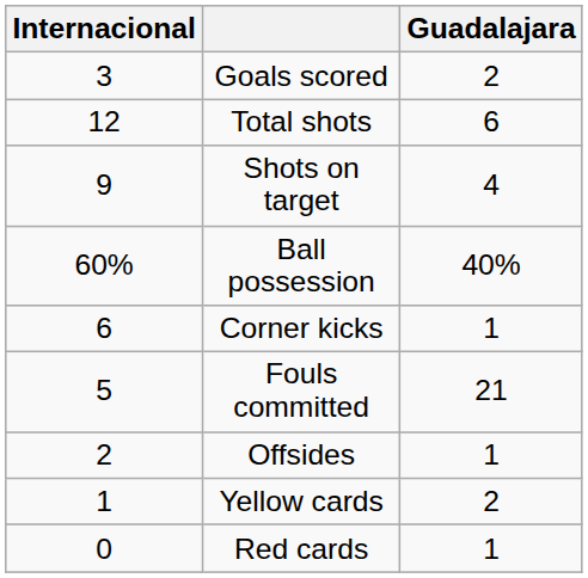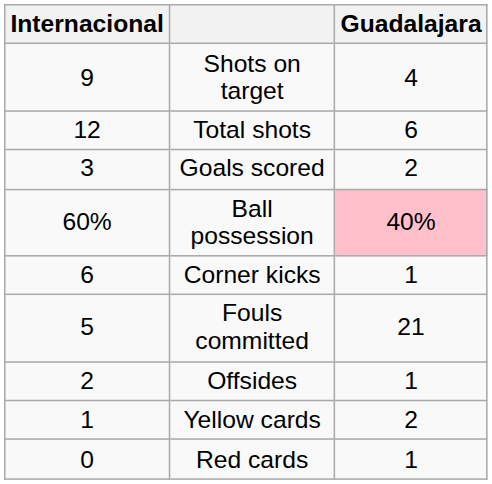rows swapped: Goals scored <-> Shots on target
Ball possession | Guadalajara: no background -> pink background
